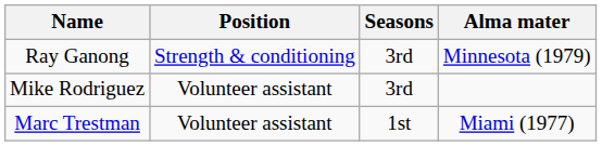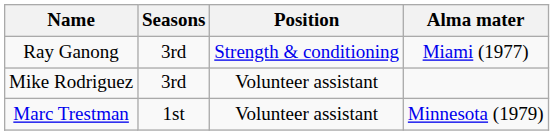columns swapped: Position <-> Seasons
Ray Ganong | Alma mater: Minnesota (1979) -> Miami (1977)
Marc Trestman | Alma mater: Miami (1977) -> Minnesota (1979)
